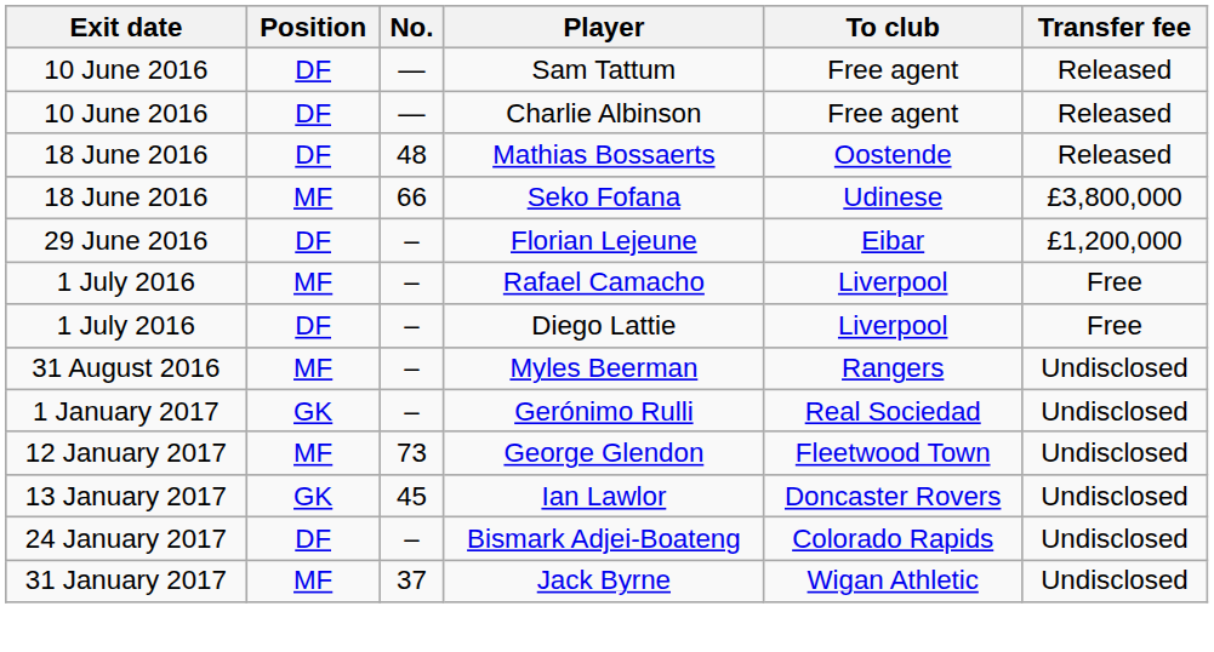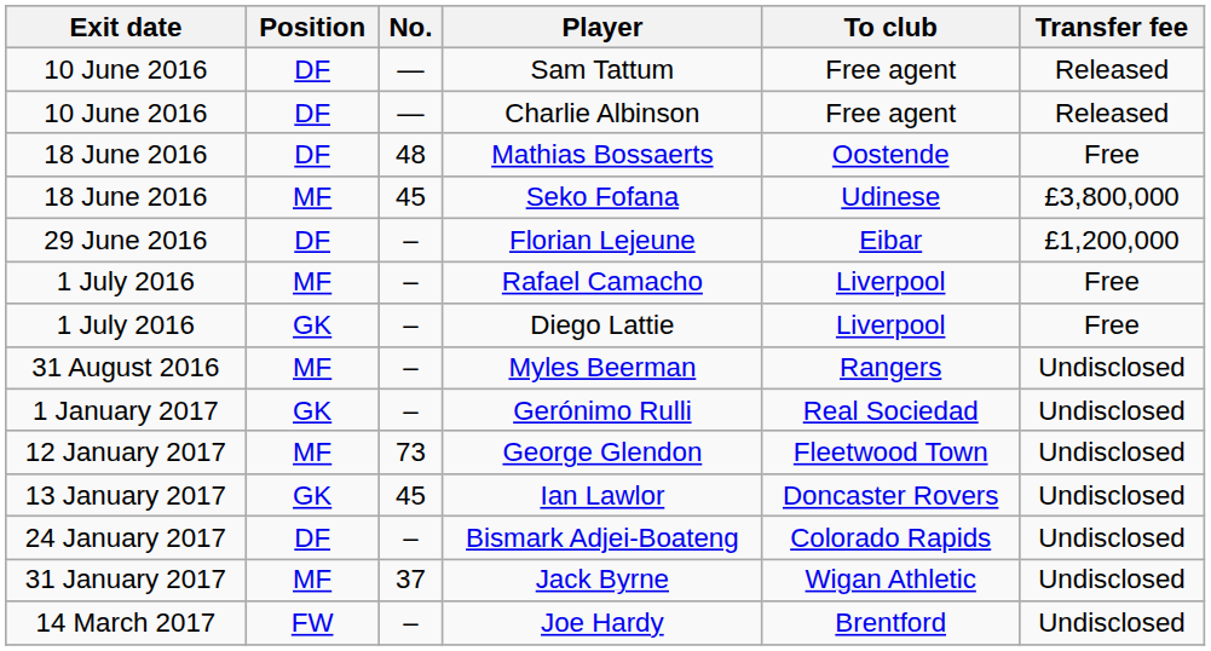Mathias Bossaerts | Transfer fee: Released -> Free
Seko Fofana | No.: 66 -> 45
Diego Lattie | Position: DF -> GK
+ row: 14 March 2017 | FW | – | Joe Hardy | Brentford | Undisclosed
